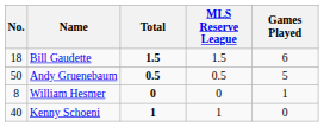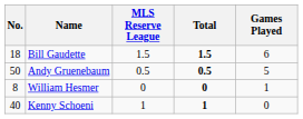columns swapped: MLS Reserve League <-> Total
